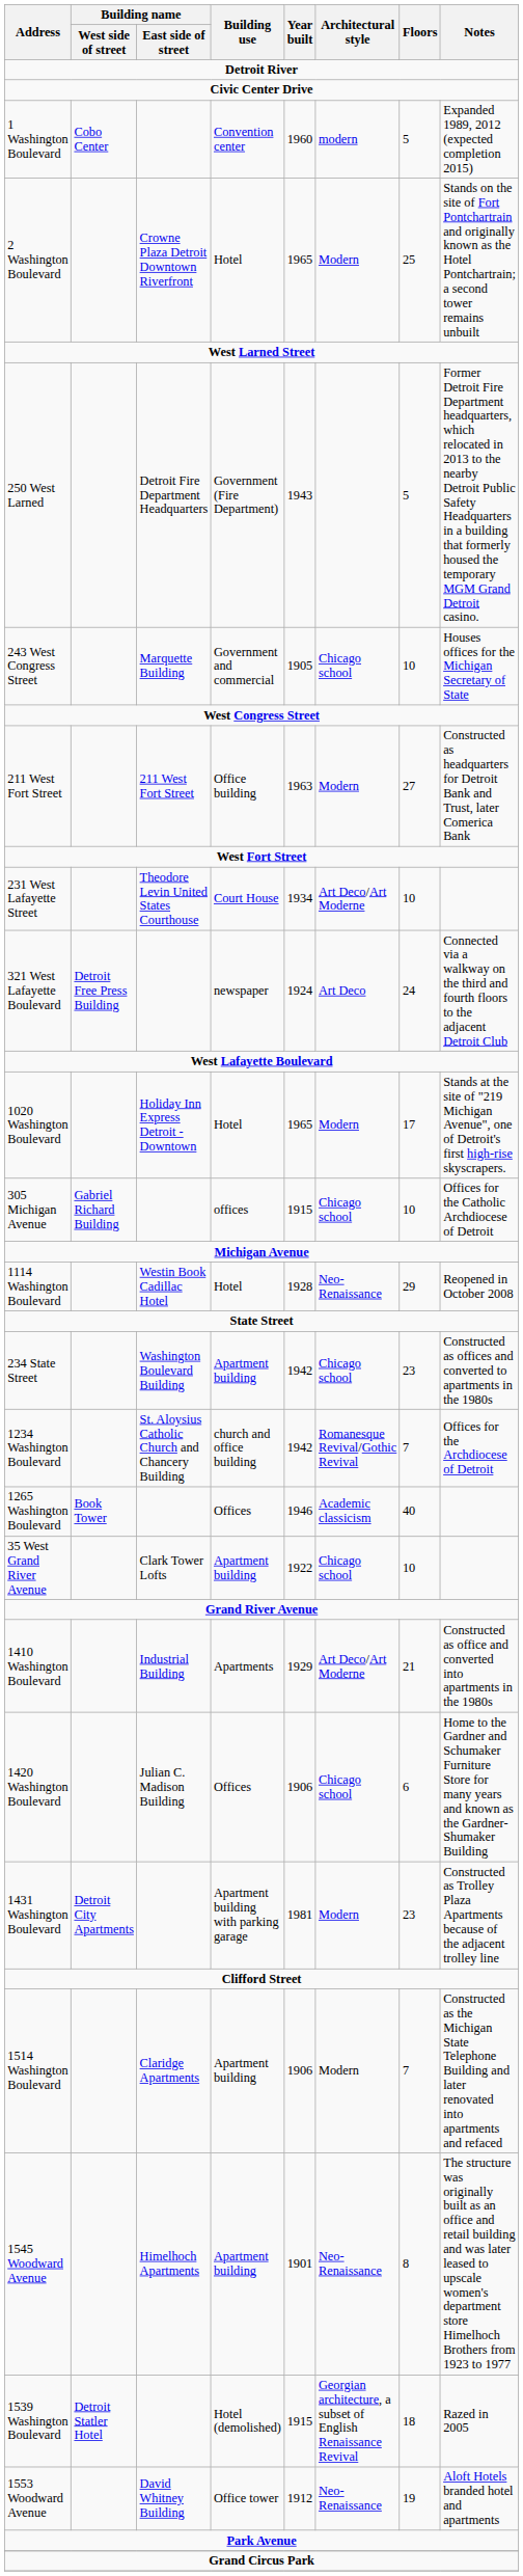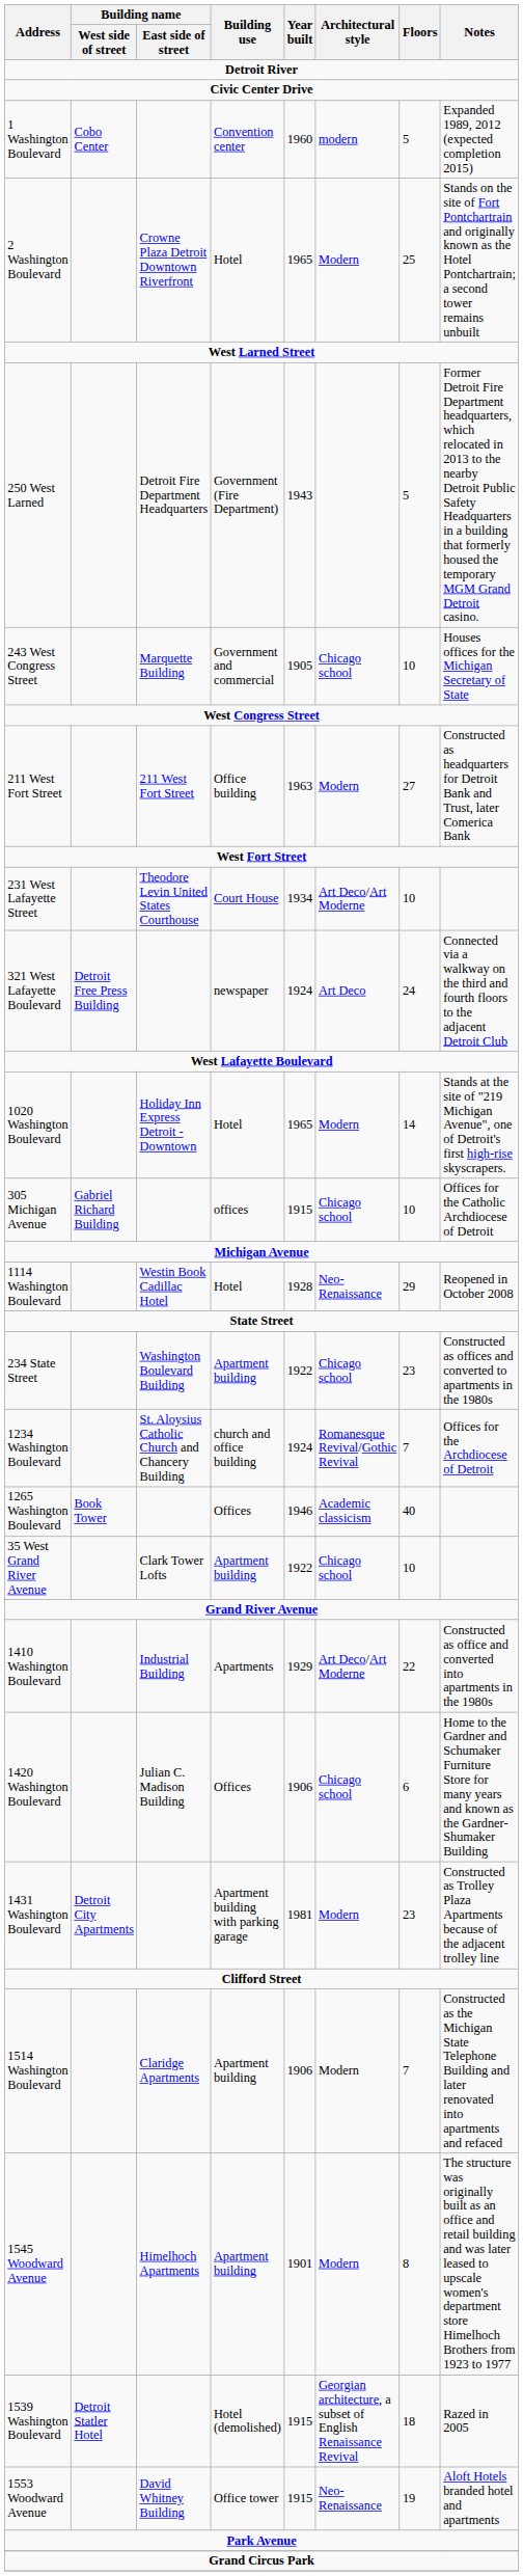1020 Washington Boulevard | Floors: 17 -> 14
234 State Street | Year built: 1942 -> 1922
1234 Washington Boulevard | Year built: 1942 -> 1924
1410 Washington Boulevard | Floors: 21 -> 22
1545 Woodward Avenue | Architectural style: Neo-Renaissance -> Modern
1553 Woodward Avenue | Year built: 1912 -> 1915
